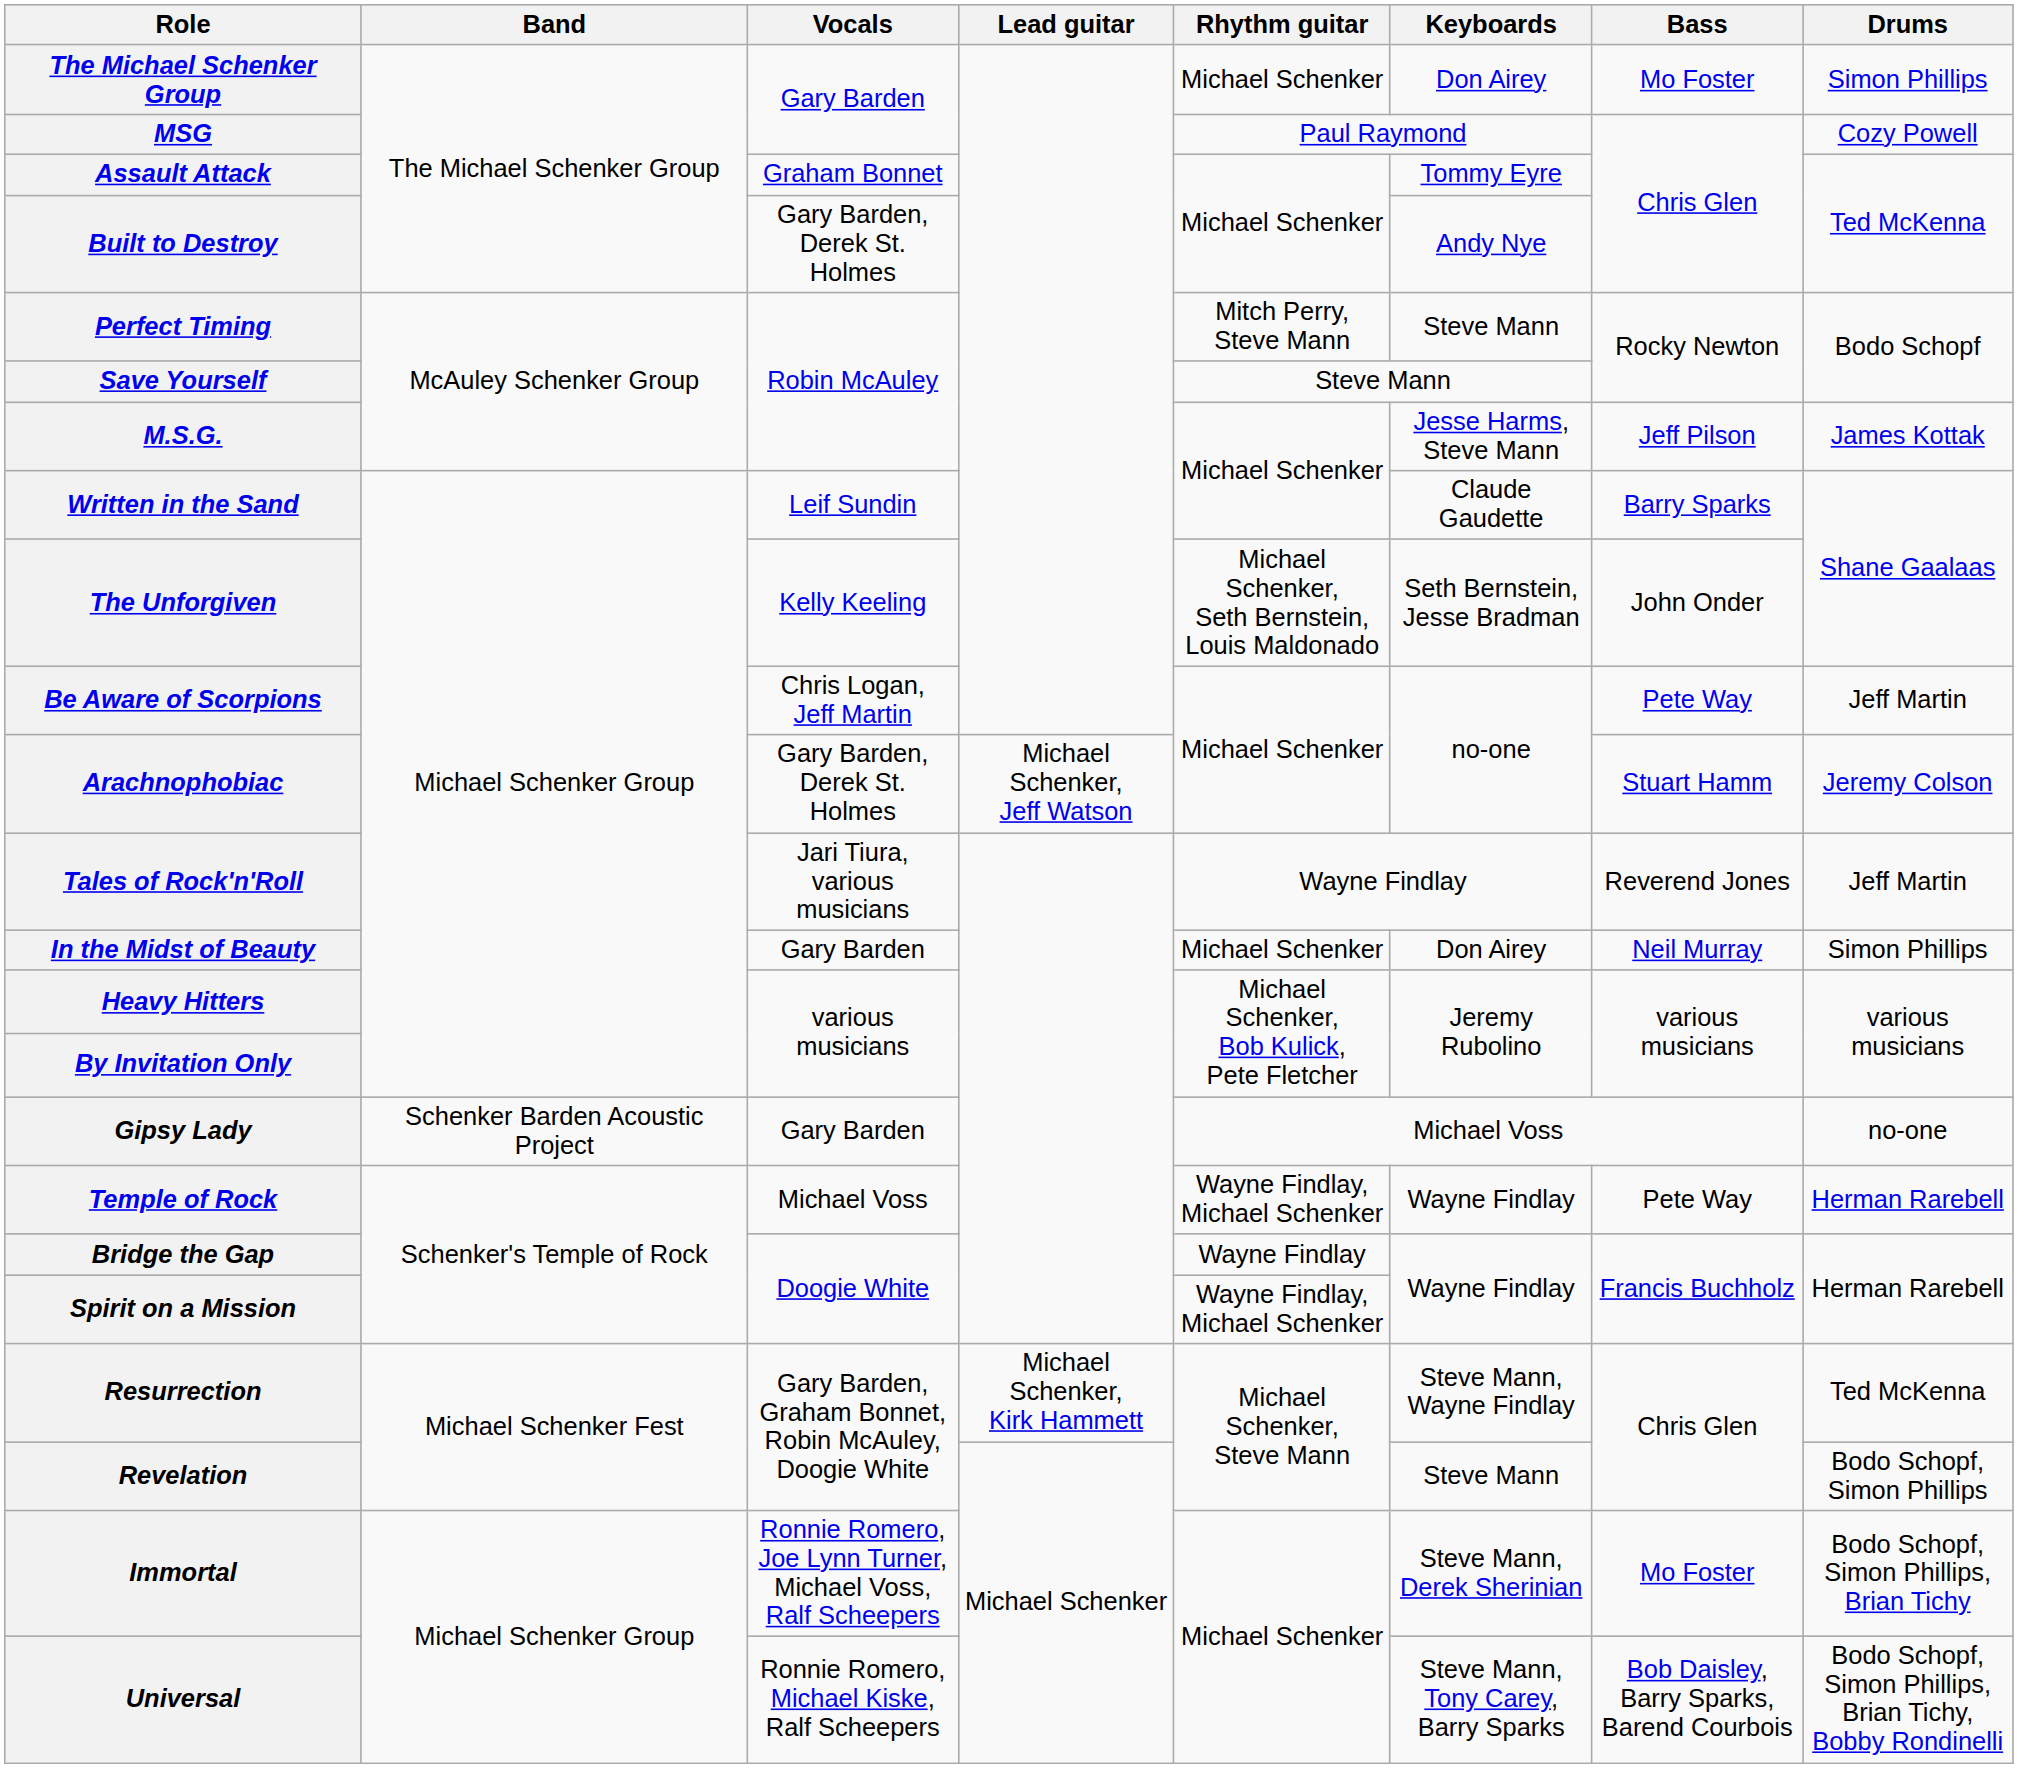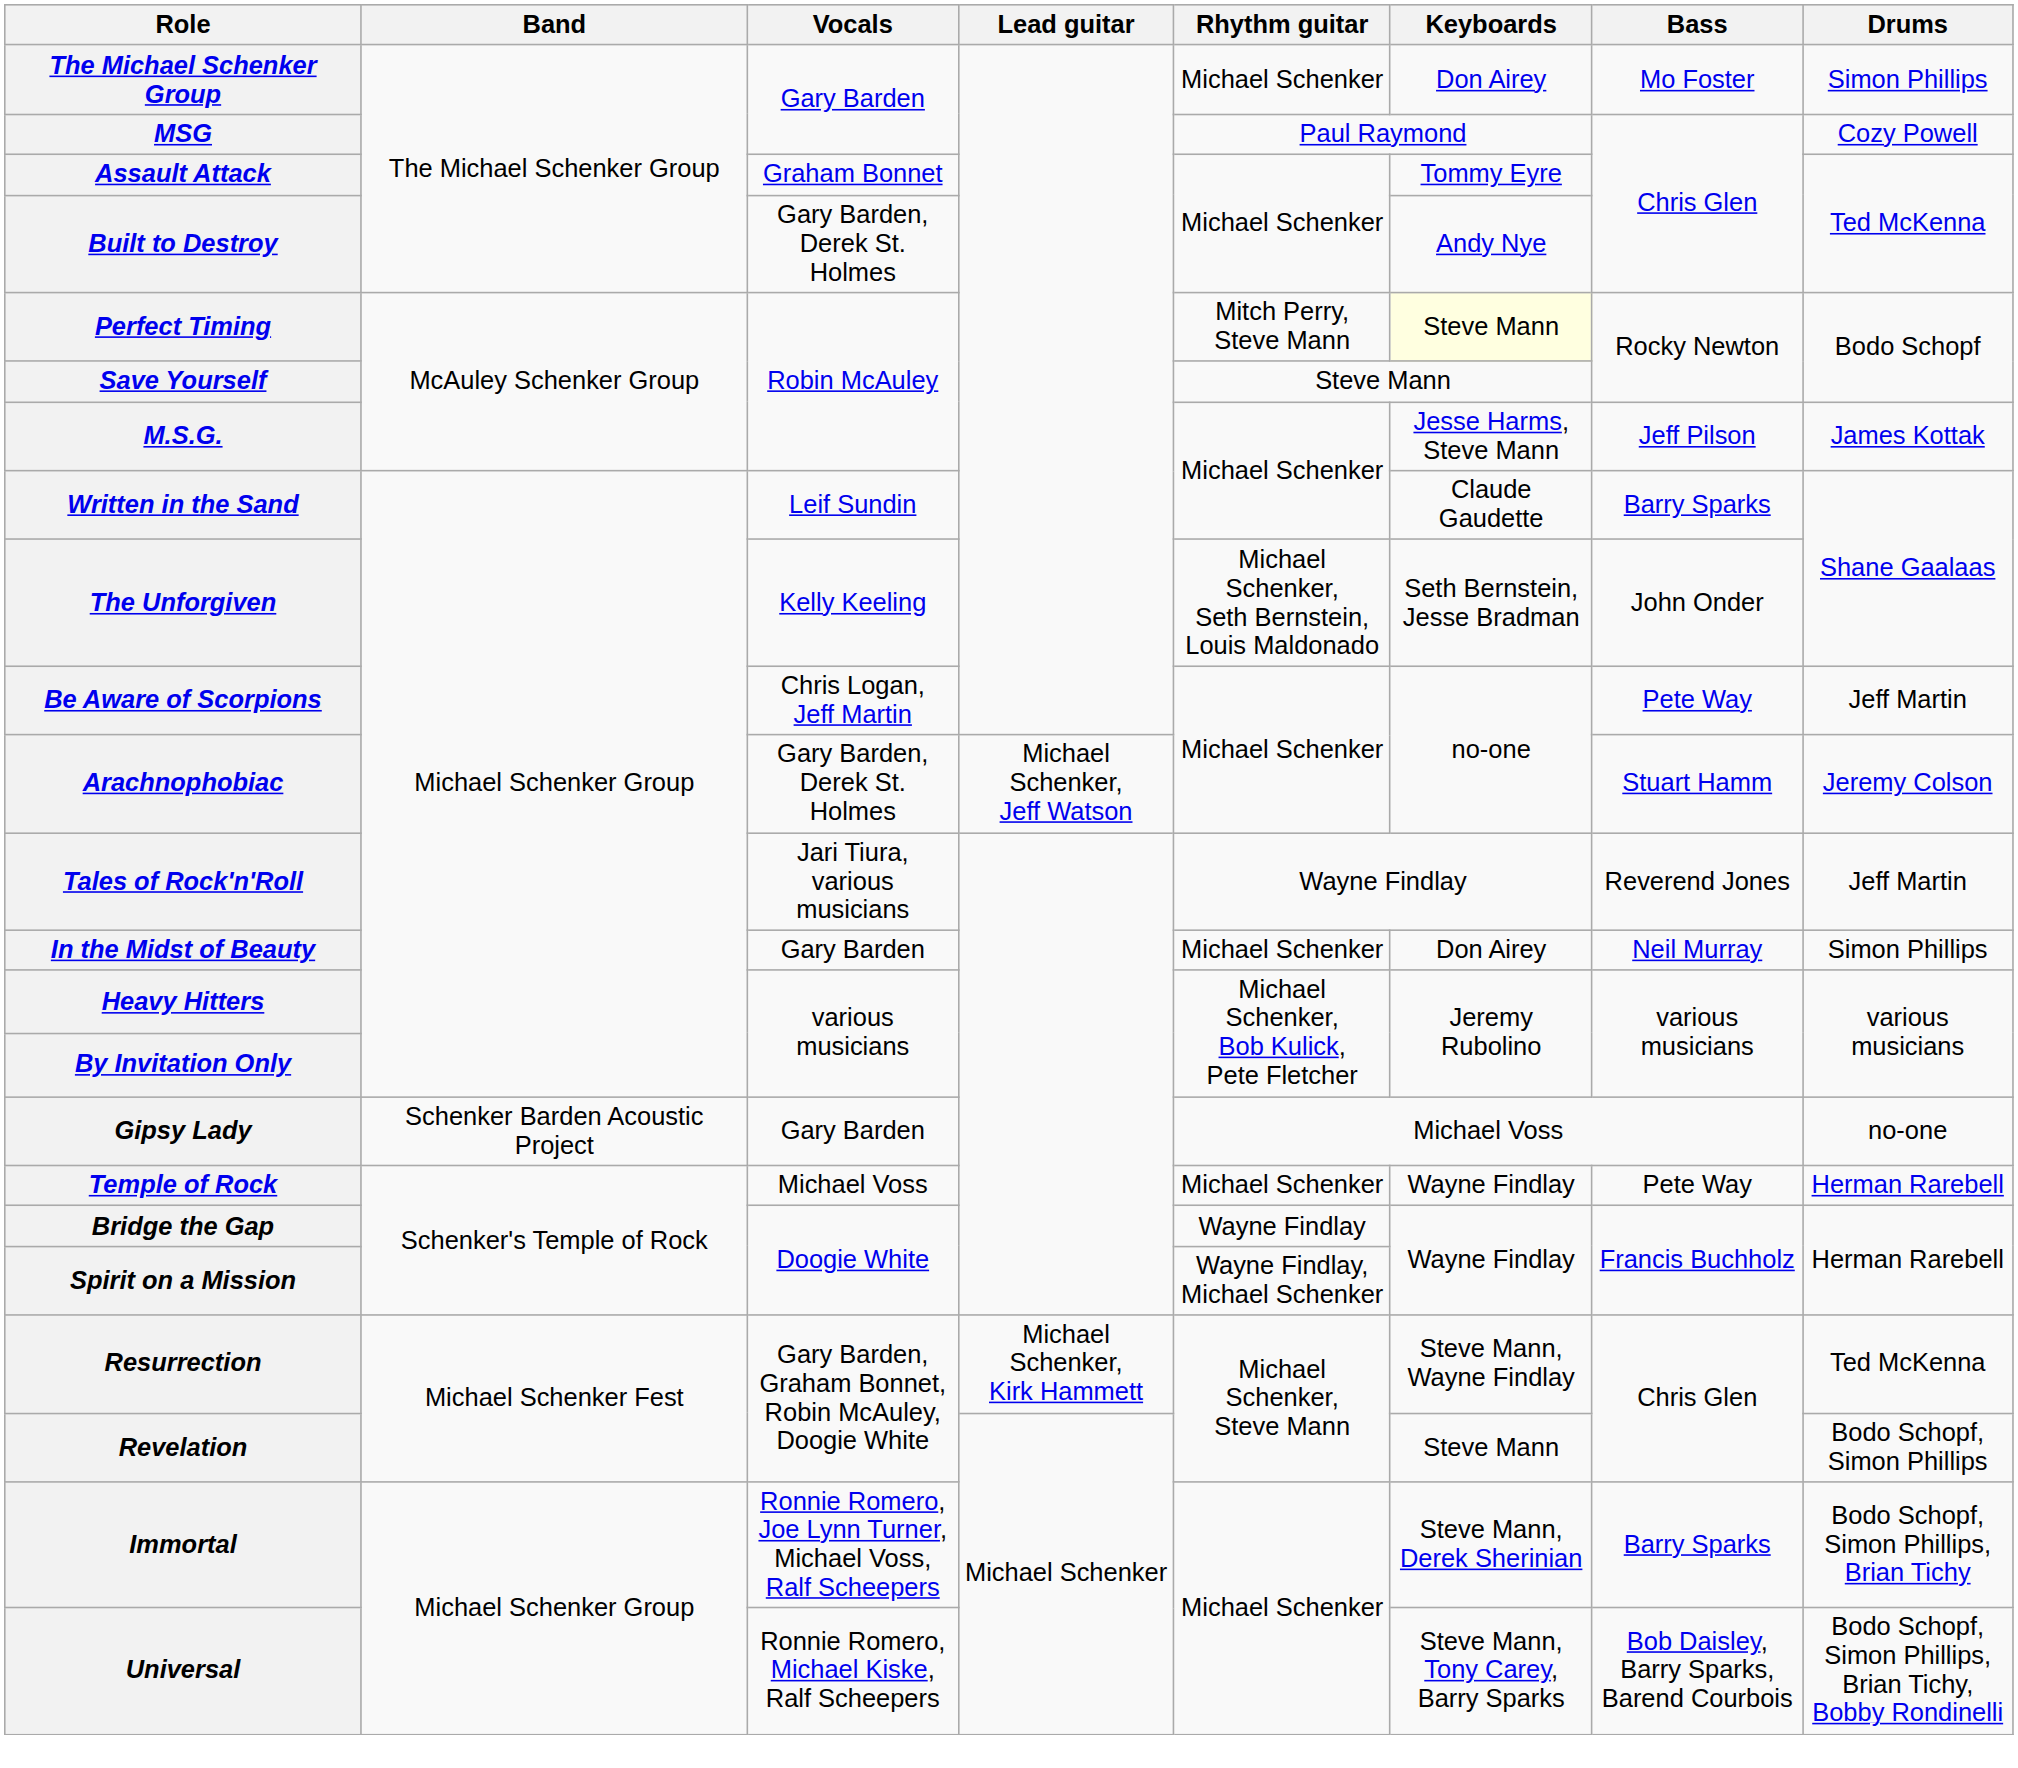Perfect Timing | Keyboards: no background -> lightyellow background
Temple of Rock | Rhythm guitar: Wayne Findlay, Michael Schenker -> Michael Schenker
Immortal | Bass: Mo Foster -> Barry Sparks
